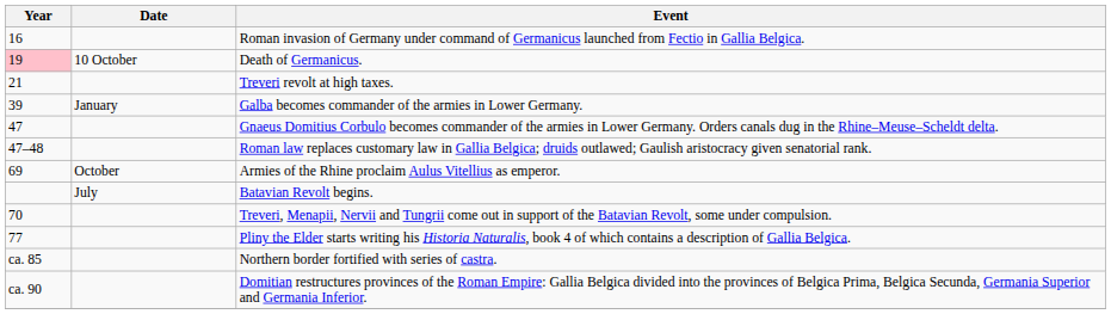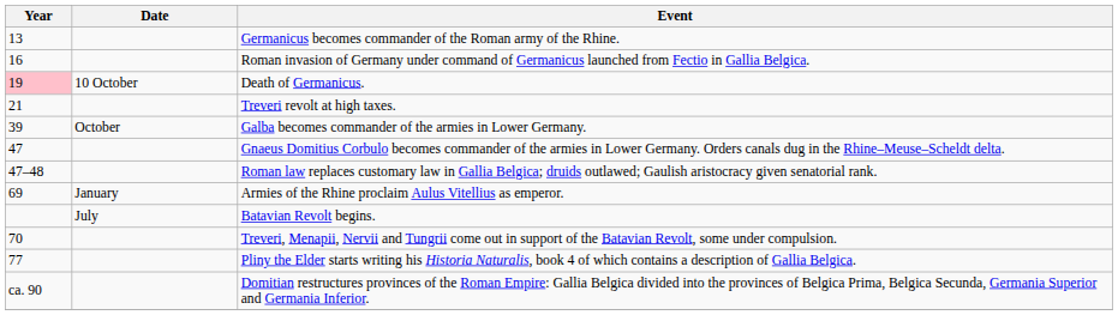+ row: 13 | Germanicus becomes commander of the Roman army of the Rhine.
Galba becomes commander of the armies in Lower Germany. | Date: January -> October
Armies of the Rhine proclaim Aulus Vitellius as emperor. | Date: October -> January
- row: ca. 85 | Northern border fortified with series of castra.
